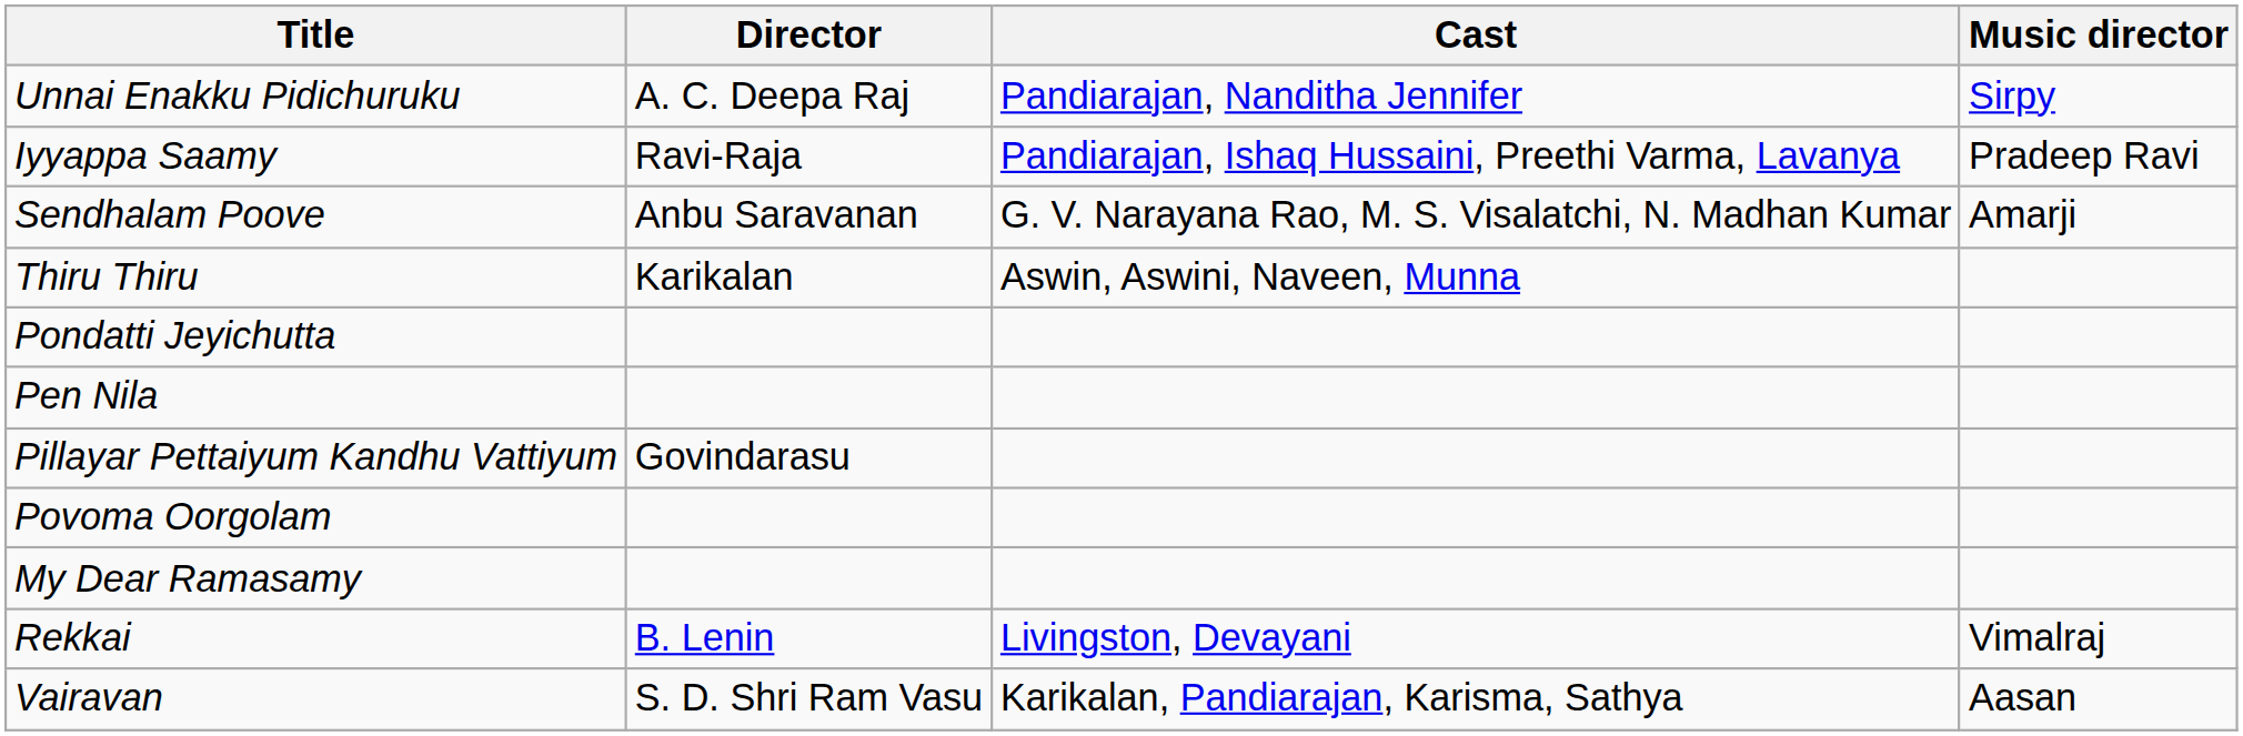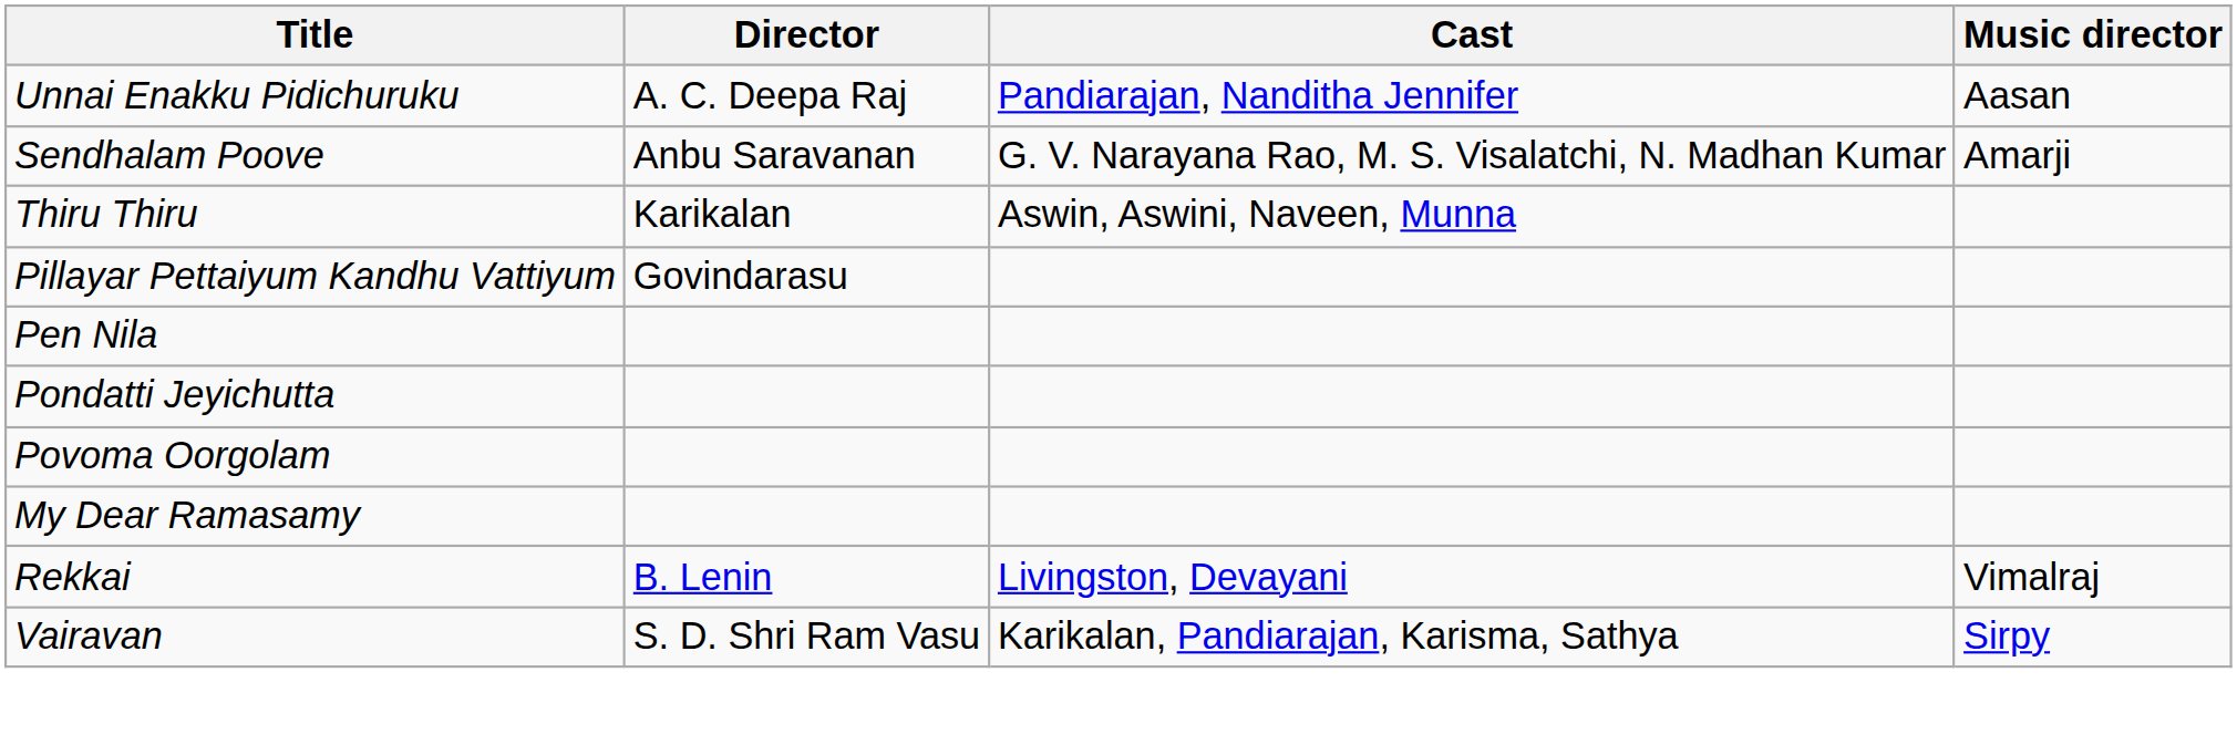Unnai Enakku Pidichuruku | Music director: Sirpy -> Aasan
- row: Iyyappa Saamy | Ravi-Raja | Pandiarajan, Ishaq Hussaini, Preethi Varma, Lavanya | Pradeep Ravi
rows swapped: Pillayar Pettaiyum Kandhu Vattiyum <-> Pondatti Jeyichutta
Vairavan | Music director: Aasan -> Sirpy
